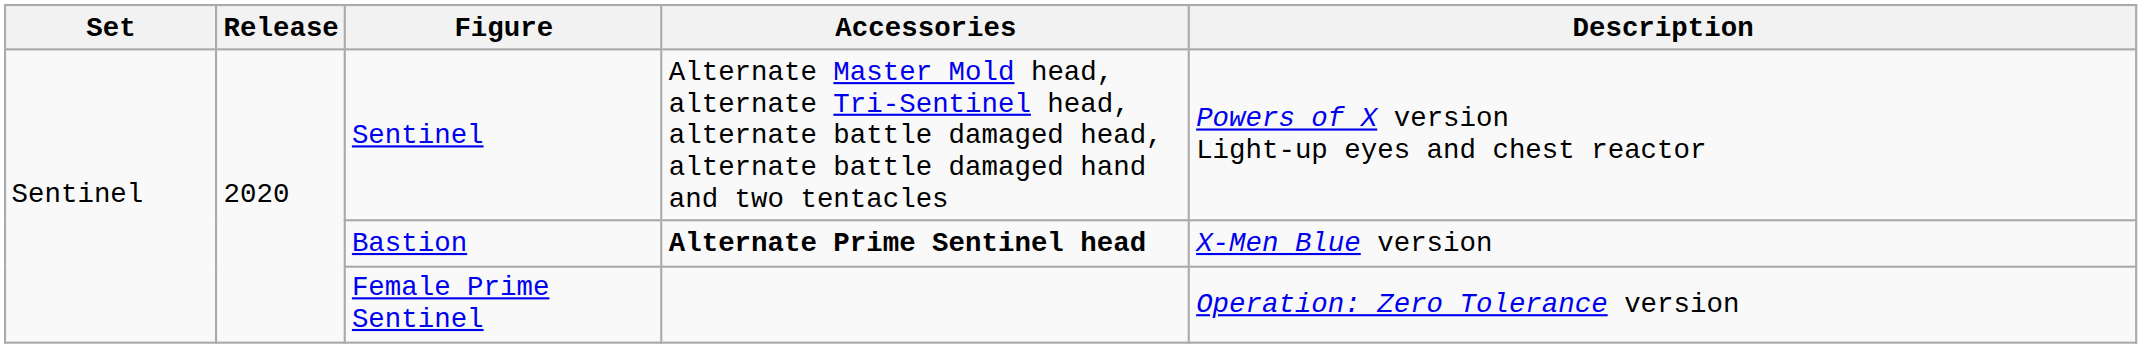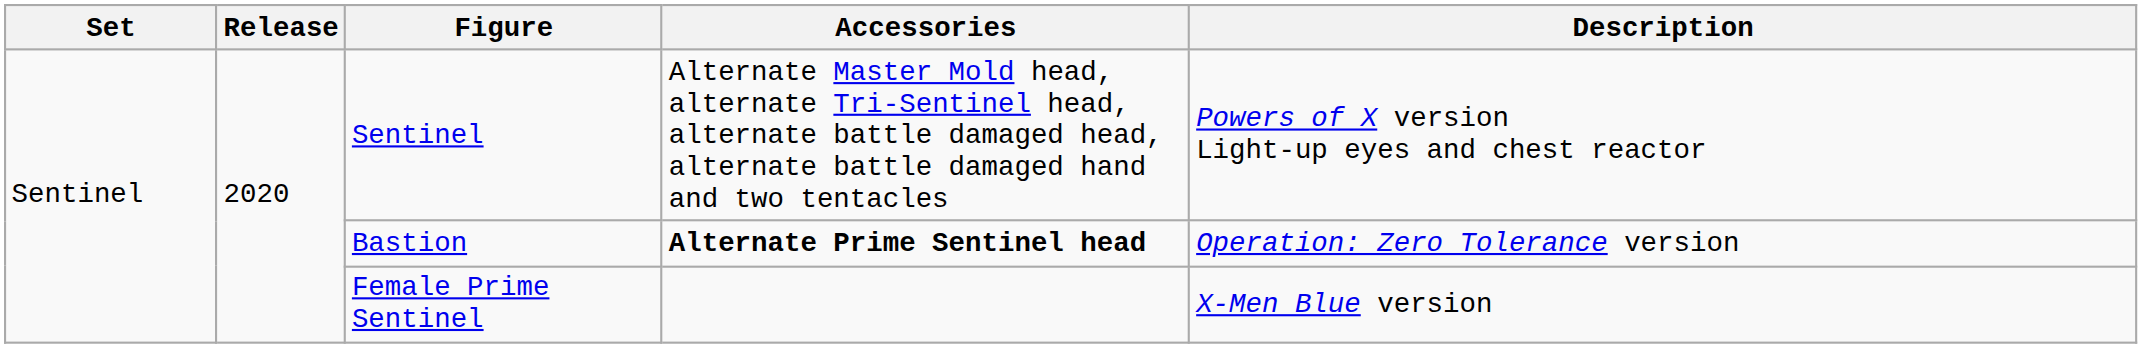Bastion | Description: X-Men Blue version -> Operation: Zero Tolerance version
Female Prime Sentinel | Description: Operation: Zero Tolerance version -> X-Men Blue version
